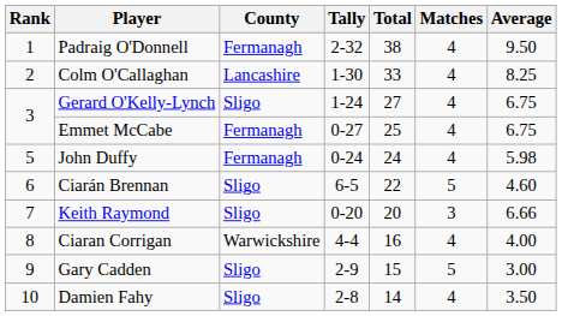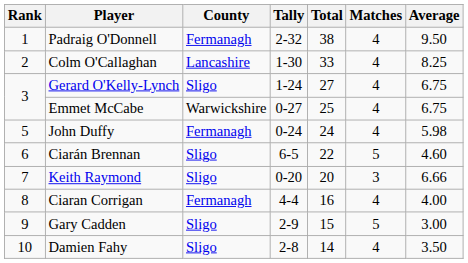Emmet McCabe | County: Fermanagh -> Warwickshire
Ciaran Corrigan | County: Warwickshire -> Fermanagh
